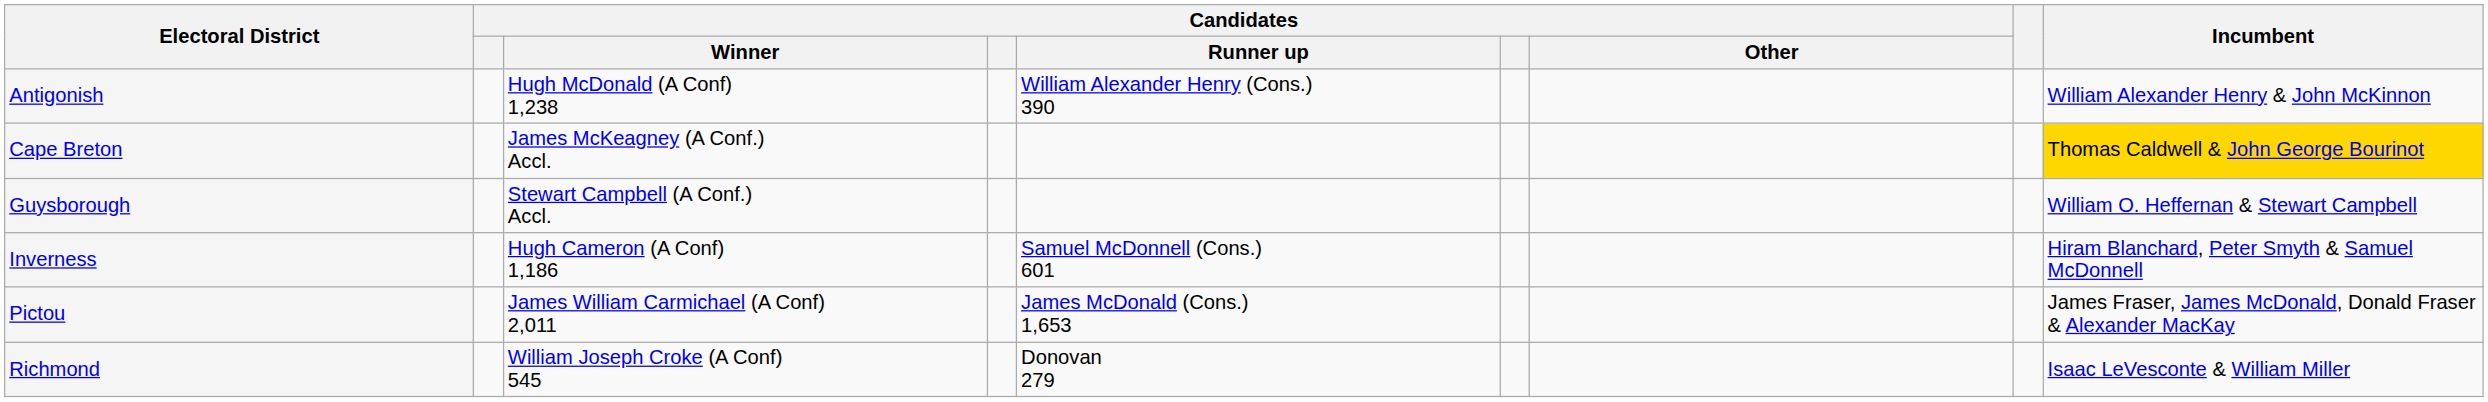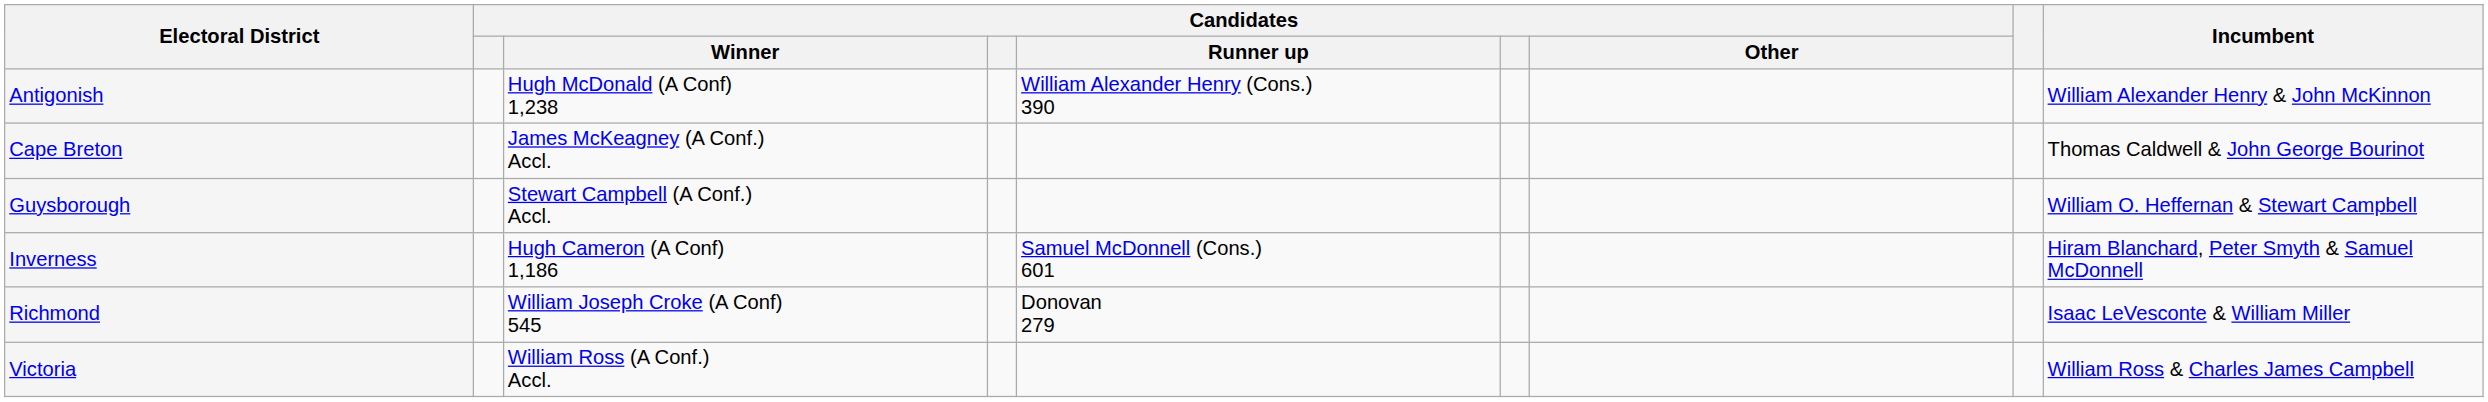Cape Breton | Incumbent: gold background -> no background
- row: Pictou | James William Carmichael (A Conf) 2,011 | James McDonald (Cons.) 1,653 | James Fraser, James McDonald, Donald Fraser & Alexander MacKay
+ row: Victoria | William Ross (A Conf.) Accl. | William Ross & Charles James Campbell
